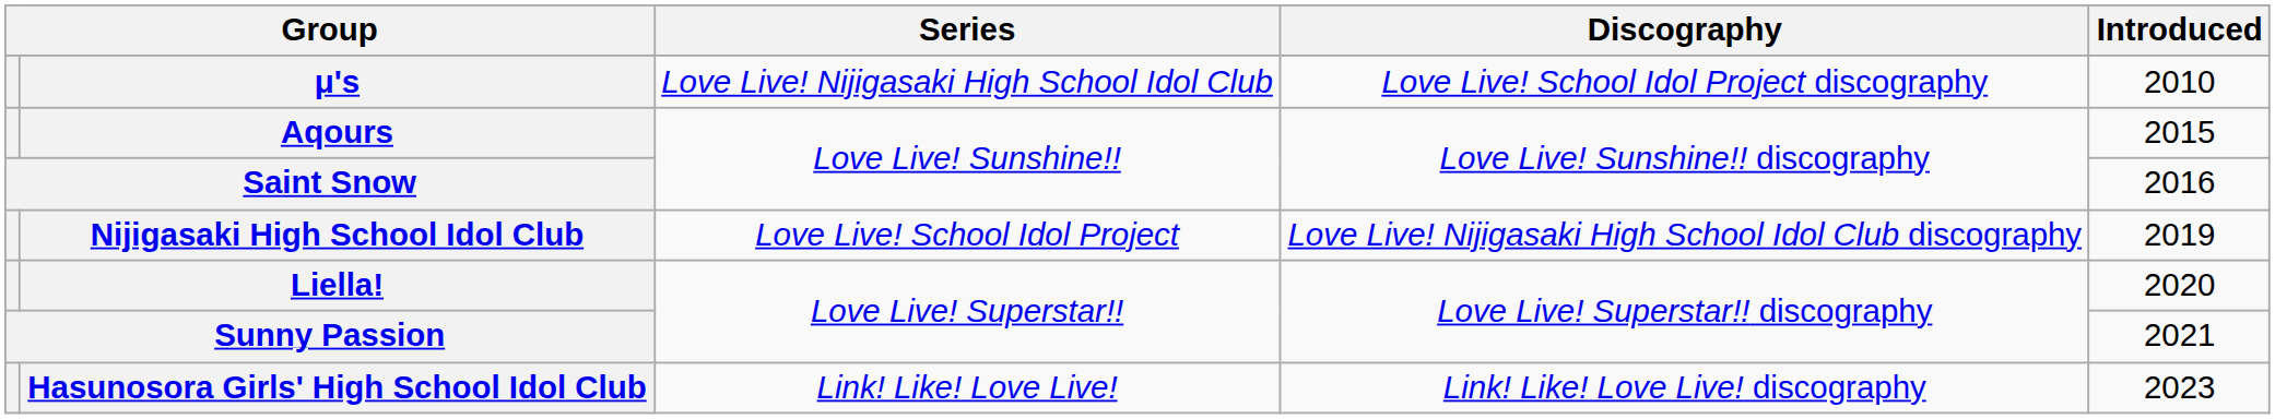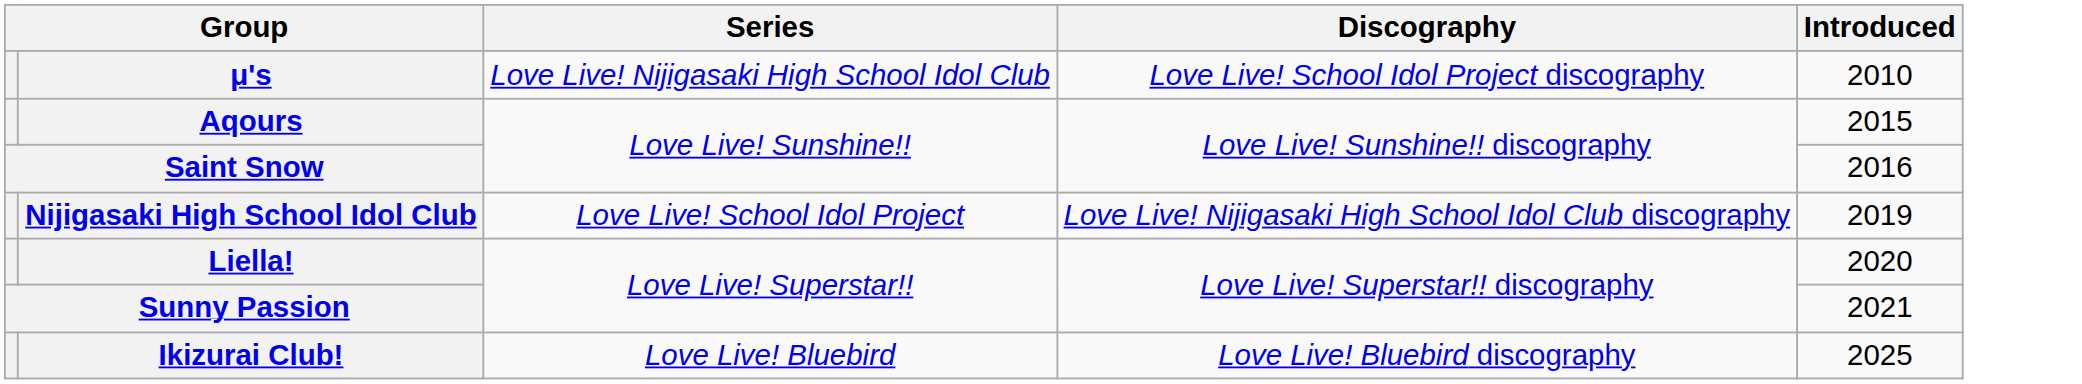- row: Hasunosora Girls' High School Idol Club | Link! Like! Love Live! | Link! Like! Love Live! discography | 2023
+ row: Ikizurai Club! | Love Live! Bluebird | Love Live! Bluebird discography | 2025
